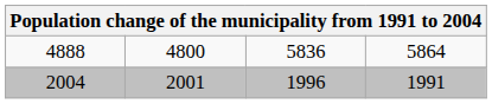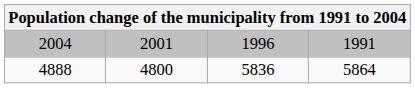rows swapped: 2004 <-> 4888
